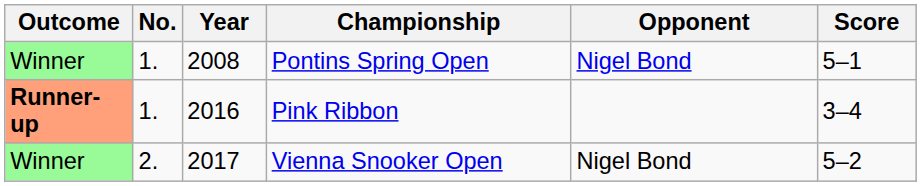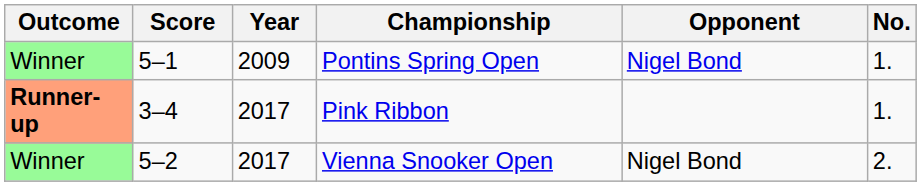columns swapped: No. <-> Score
Pontins Spring Open | Year: 2008 -> 2009
Pink Ribbon | Year: 2016 -> 2017
